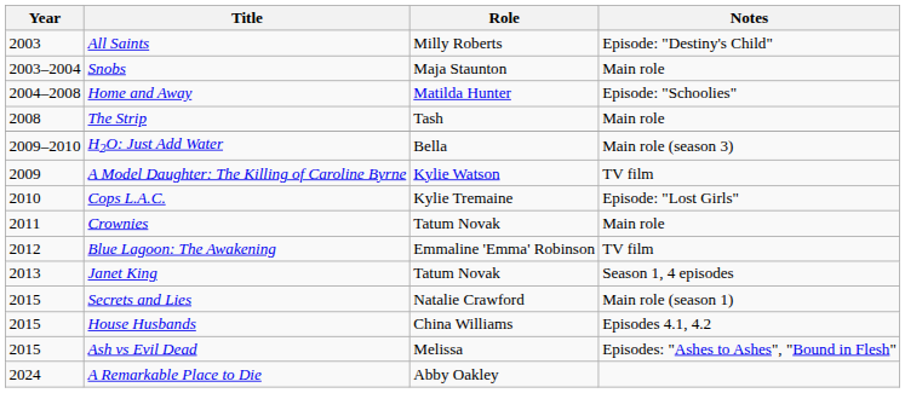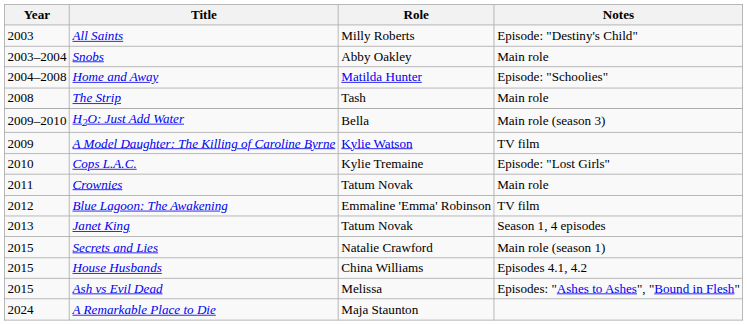Snobs | Role: Maja Staunton -> Abby Oakley
A Remarkable Place to Die | Role: Abby Oakley -> Maja Staunton
